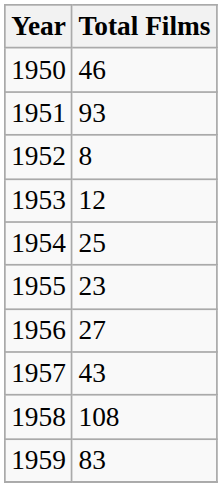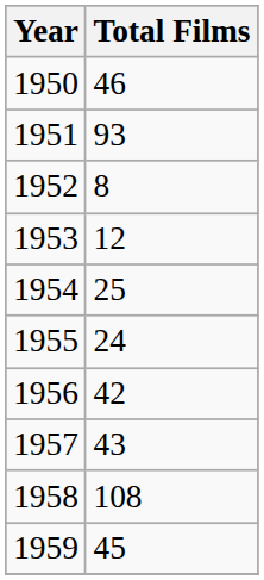1955 | Total Films: 23 -> 24
1956 | Total Films: 27 -> 42
1959 | Total Films: 83 -> 45
